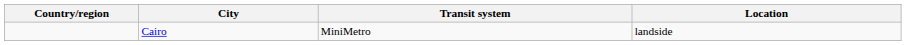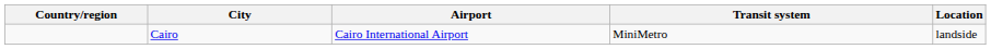+ column: Airport | Cairo International Airport
